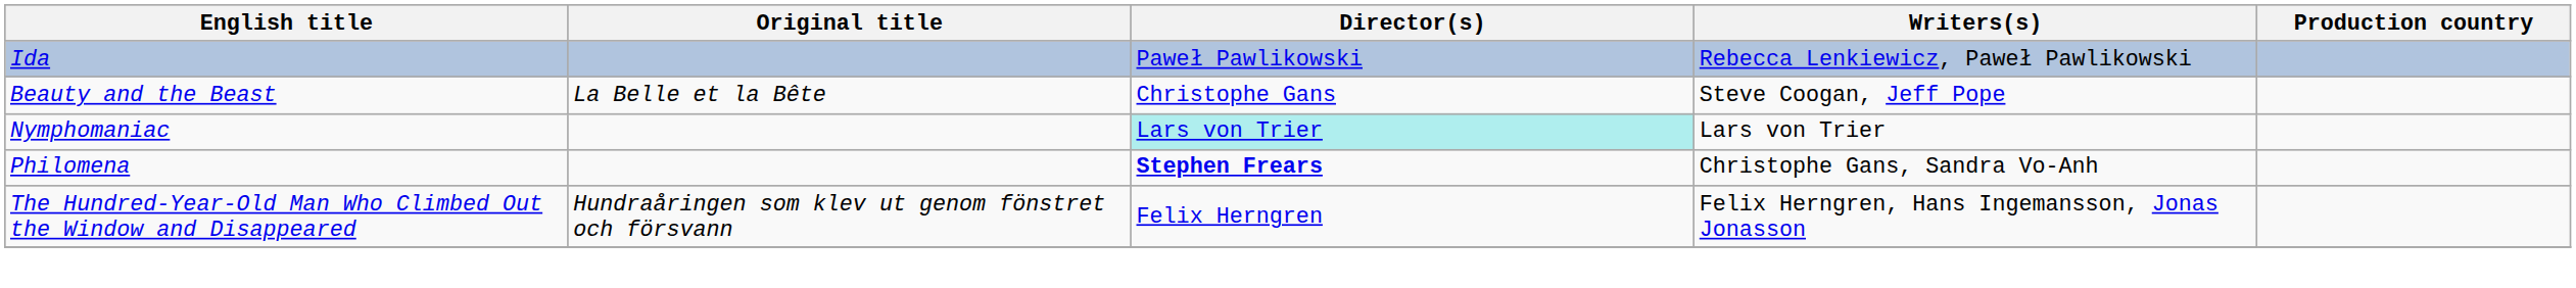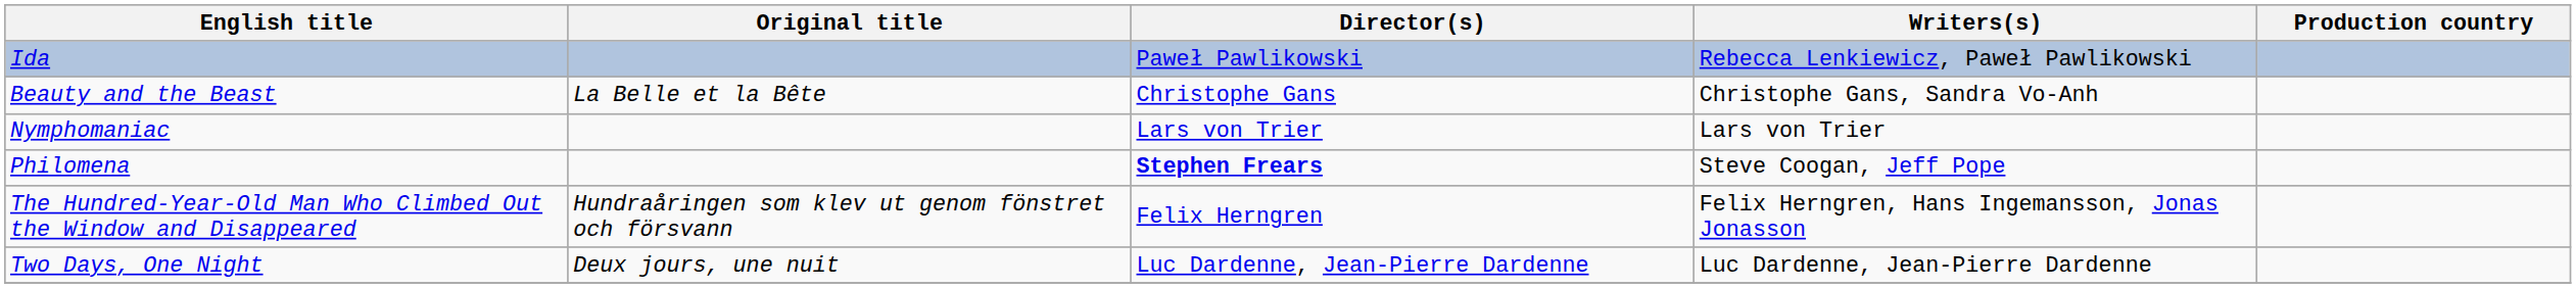Beauty and the Beast | Writers(s): Steve Coogan, Jeff Pope -> Christophe Gans, Sandra Vo-Anh
Nymphomaniac | Director(s): paleturquoise background -> no background
Philomena | Writers(s): Christophe Gans, Sandra Vo-Anh -> Steve Coogan, Jeff Pope
+ row: Two Days, One Night | Deux jours, une nuit | Luc Dardenne, Jean-Pierre Dardenne | Luc Dardenne, Jean-Pierre Dardenne
